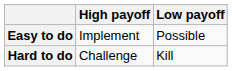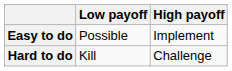columns swapped: Low payoff <-> High payoff
